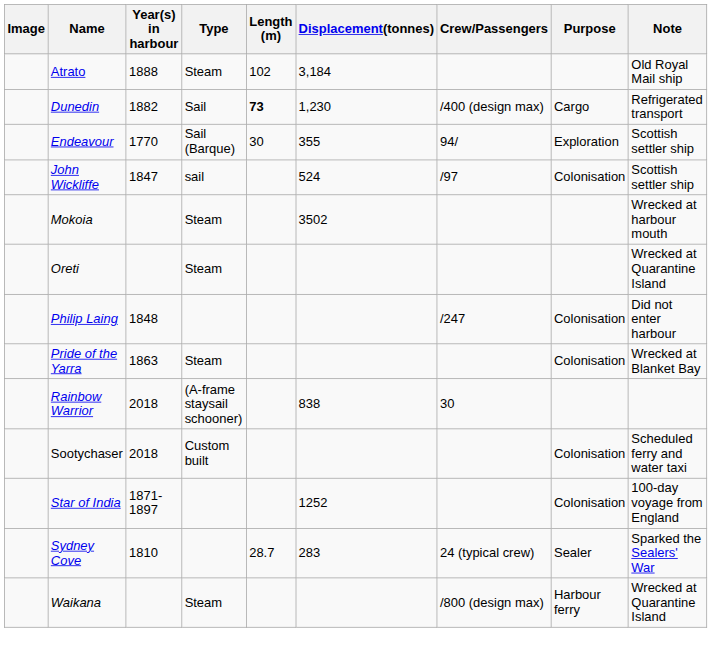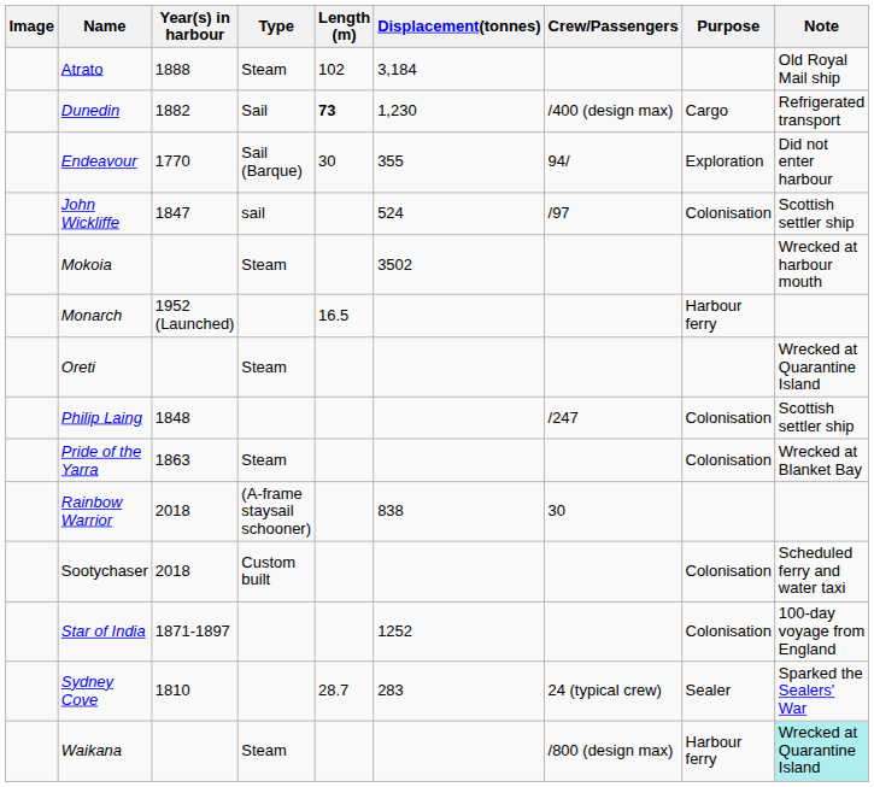Endeavour | Note: Scottish settler ship -> Did not enter harbour
+ row: Monarch | 1952 (Launched) | 16.5 | Harbour ferry
Philip Laing | Note: Did not enter harbour -> Scottish settler ship
Waikana | Note: no background -> paleturquoise background
